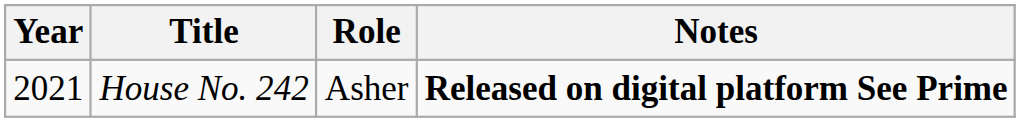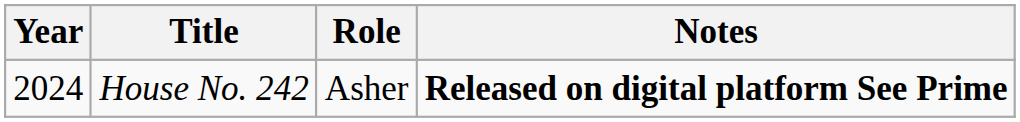House No. 242 | Year: 2021 -> 2024
